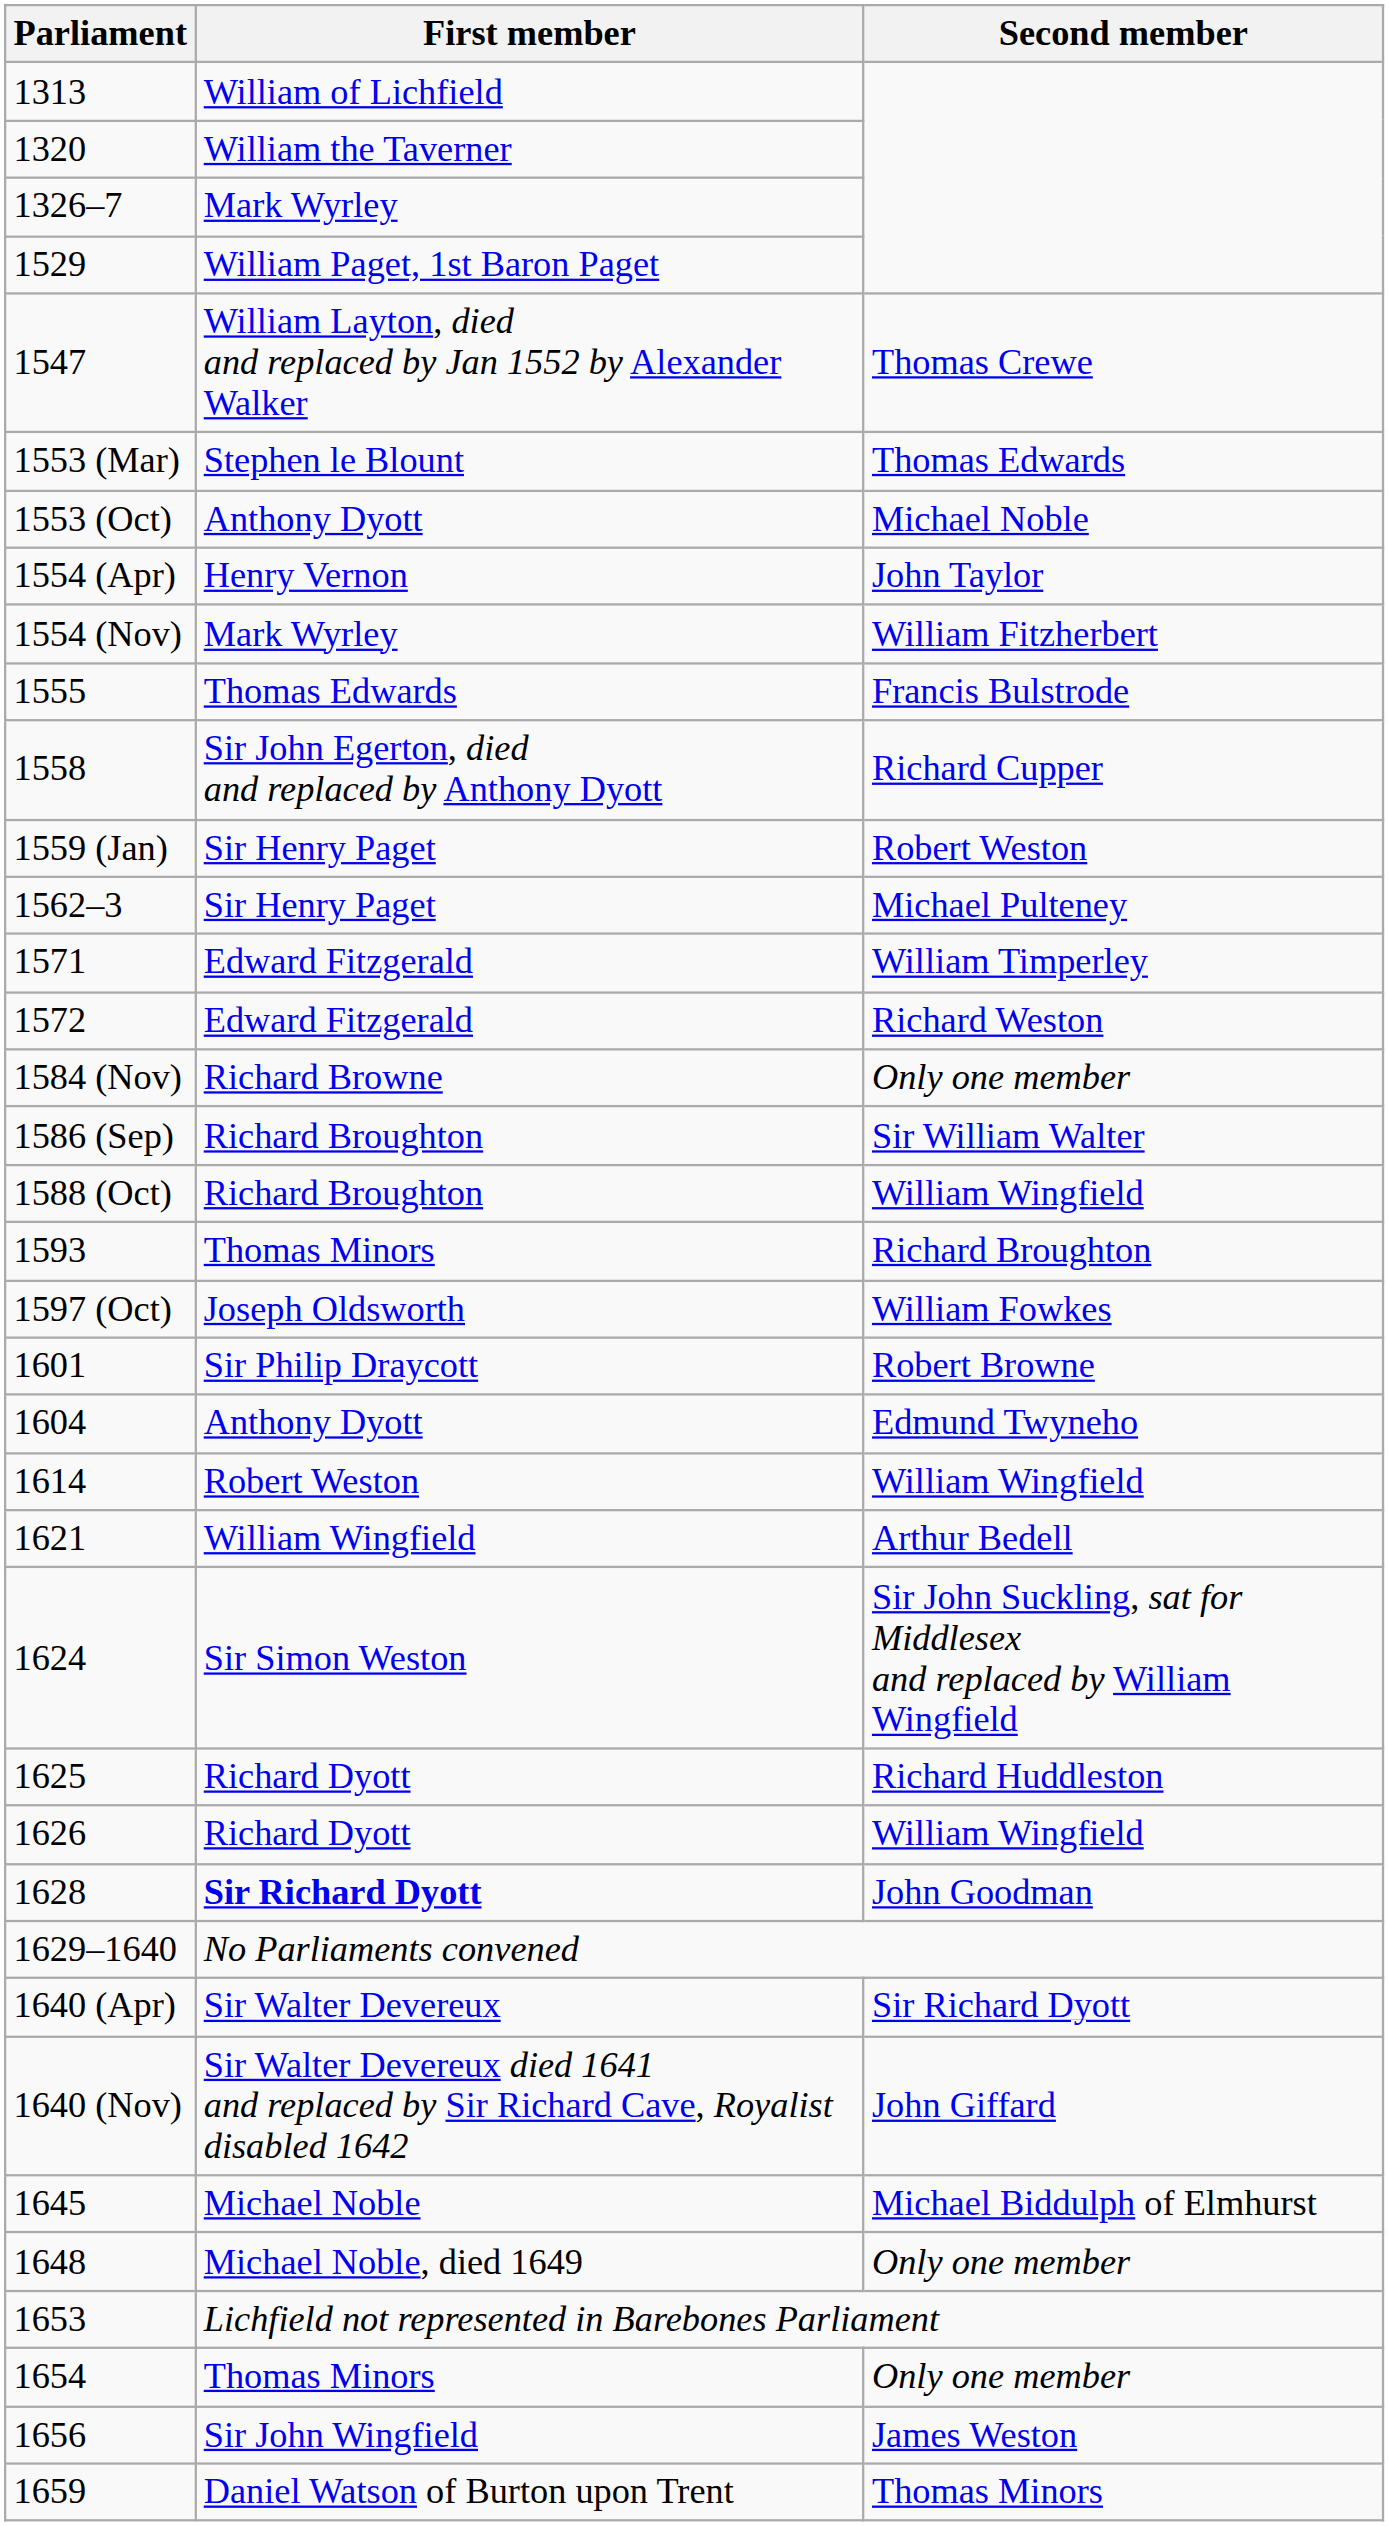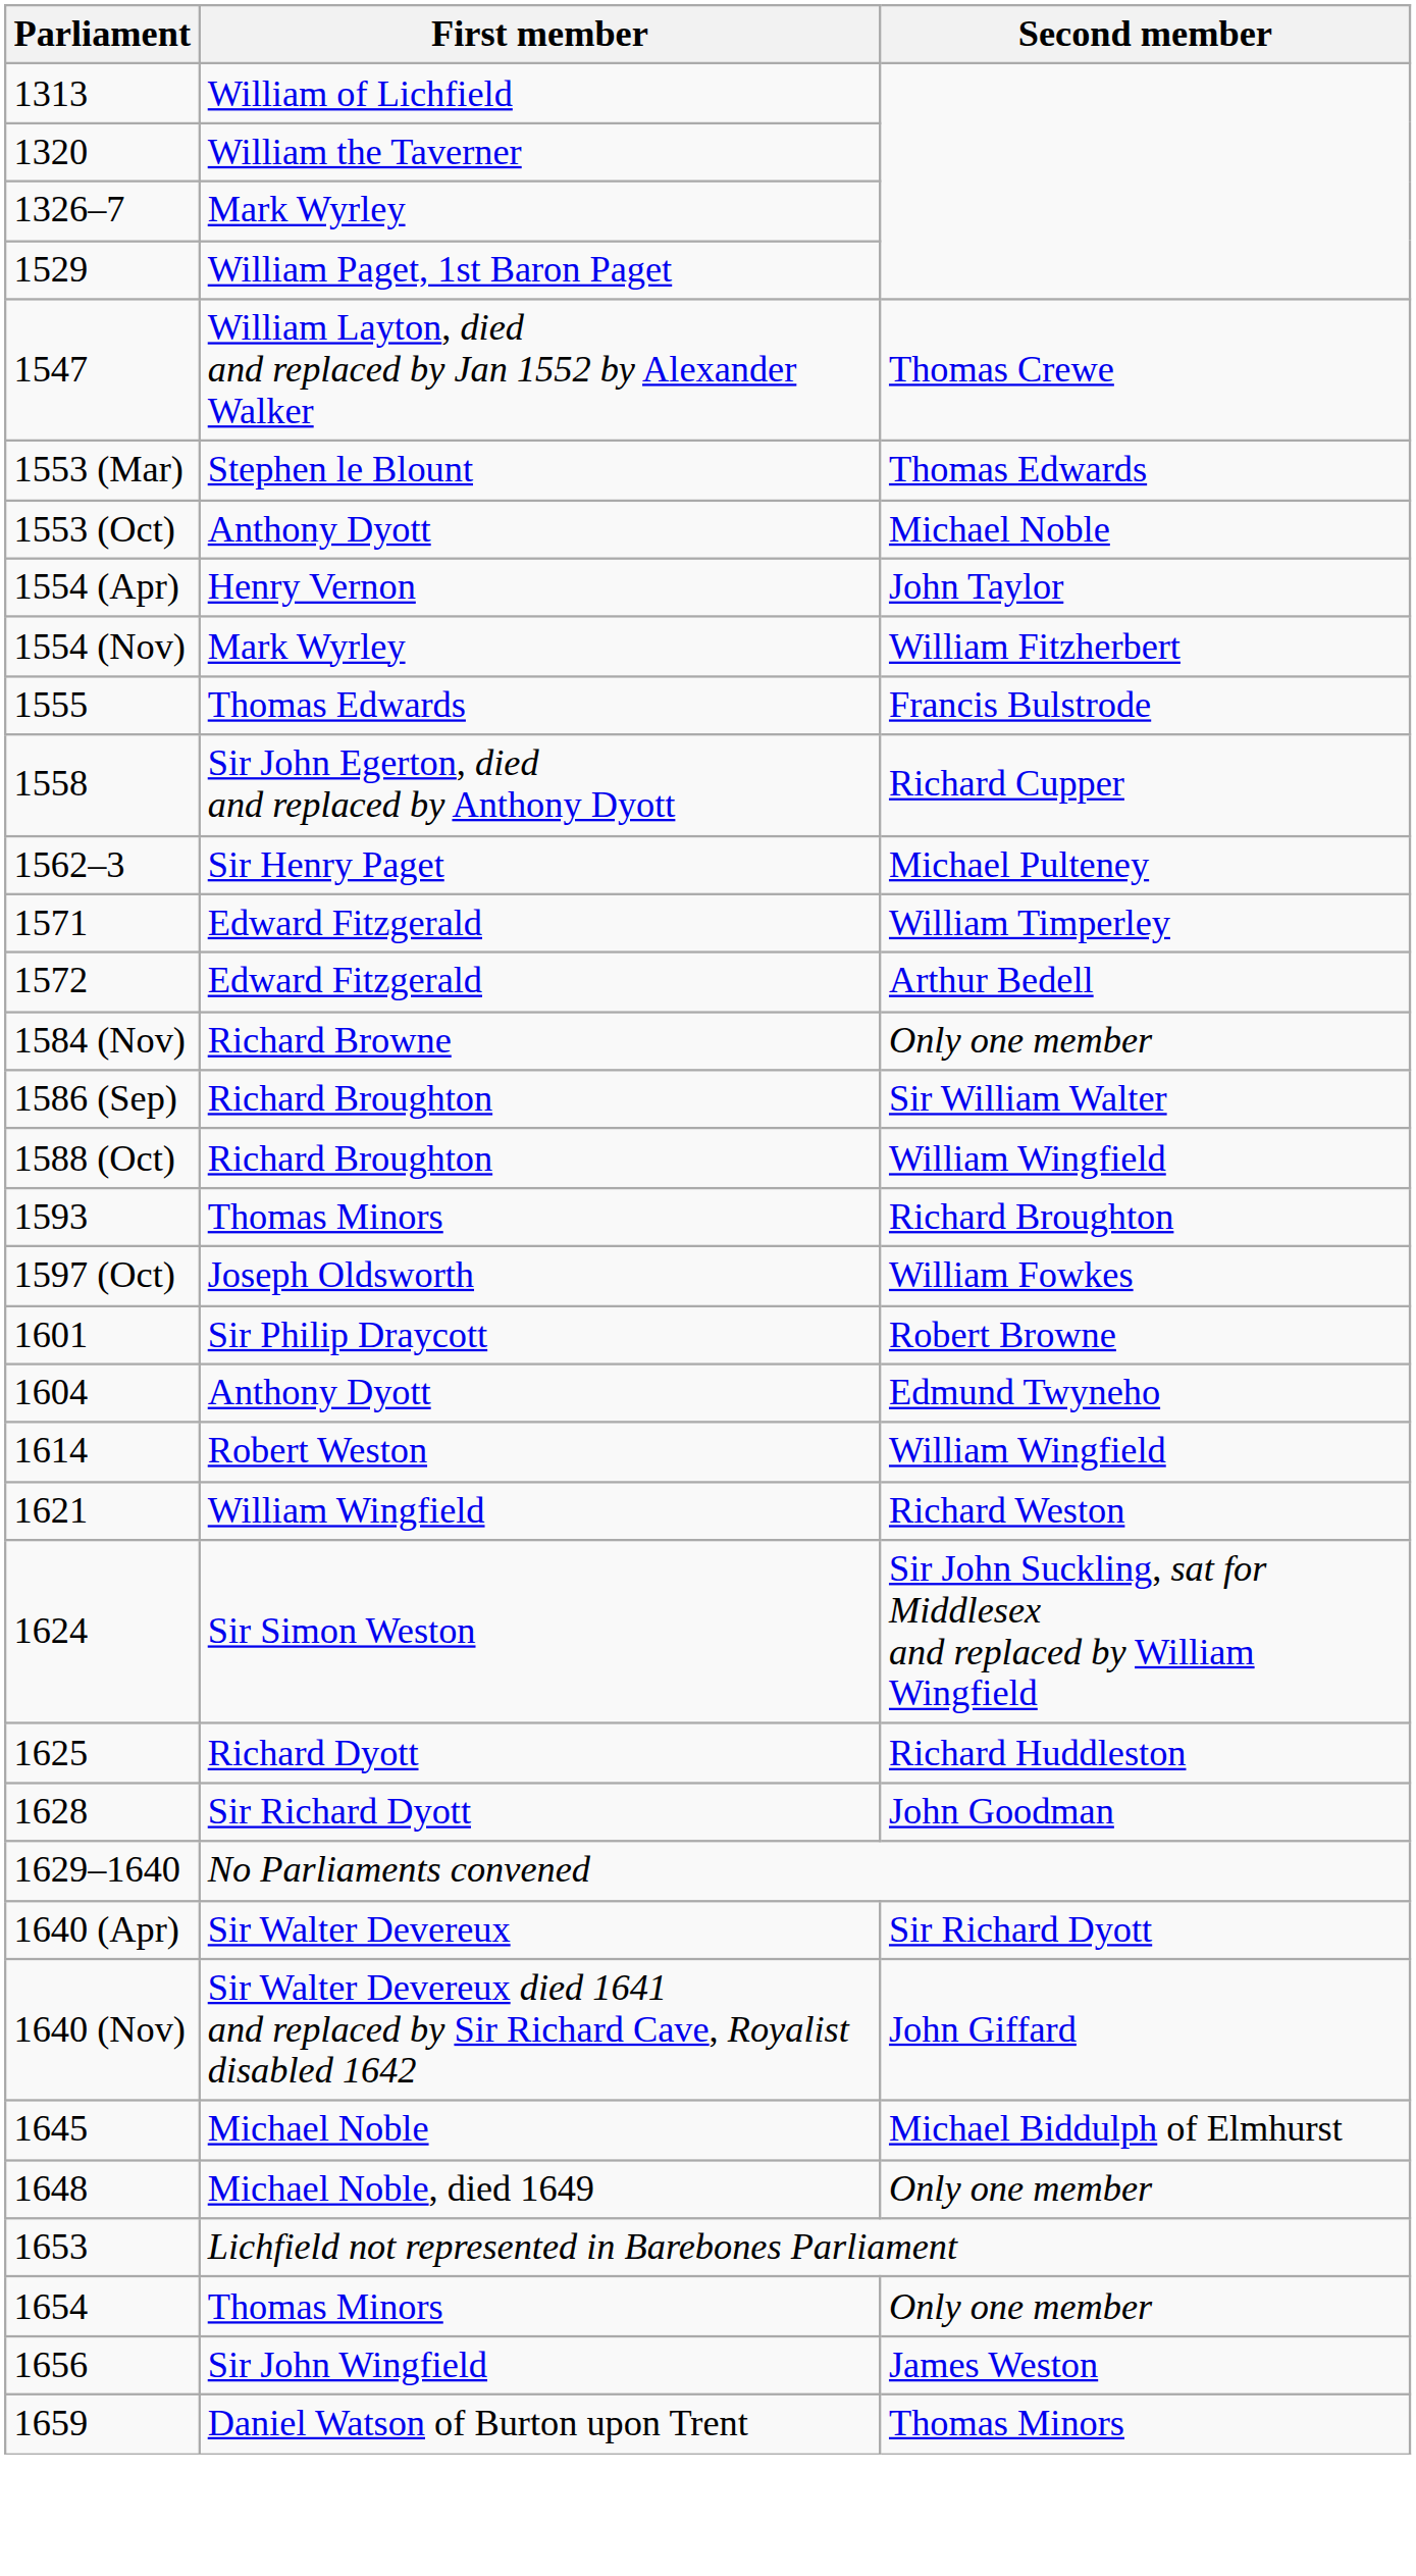- row: 1559 (Jan) | Sir Henry Paget | Robert Weston
1572 | Second member: Richard Weston -> Arthur Bedell
1621 | Second member: Arthur Bedell -> Richard Weston
- row: 1626 | Richard Dyott | William Wingfield
1628 | First member: bold -> normal
